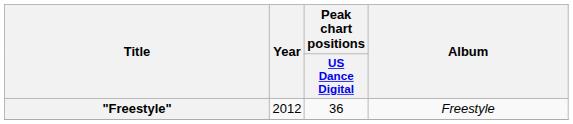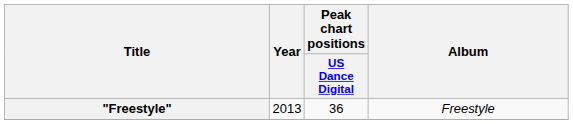"Freestyle" | Year: 2012 -> 2013
